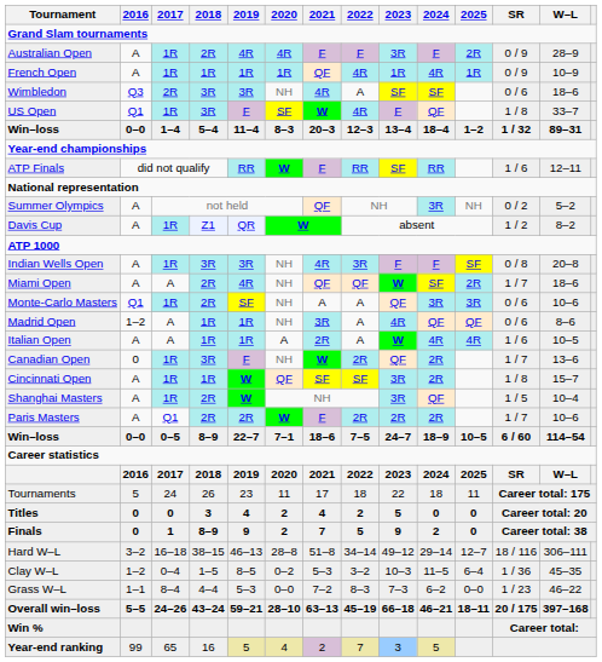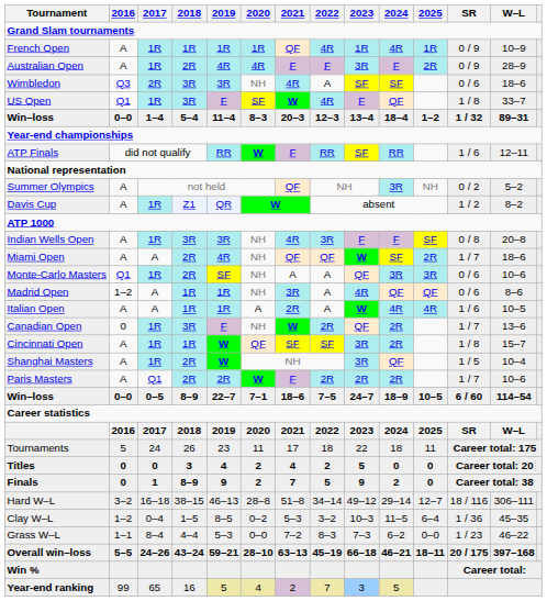rows swapped: Australian Open <-> French Open
